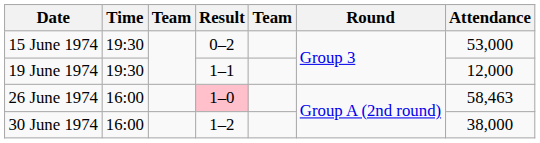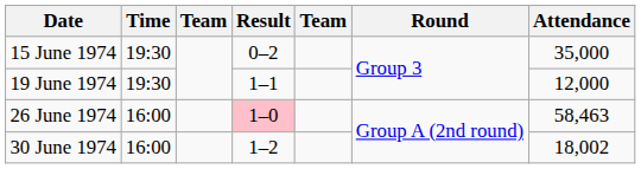15 June 1974 | Attendance: 53,000 -> 35,000
30 June 1974 | Attendance: 38,000 -> 18,002
